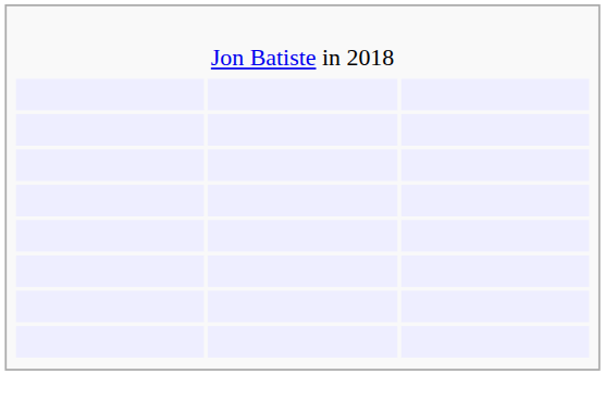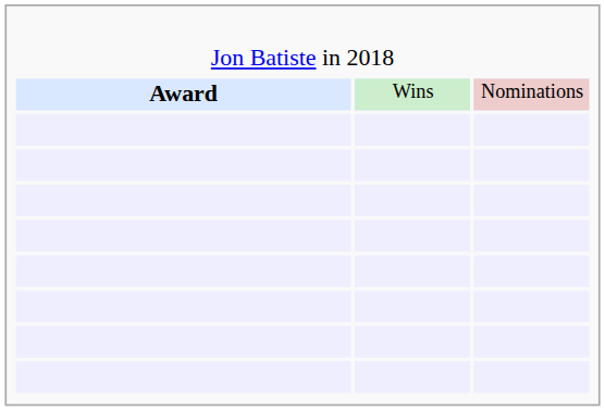+ row: Award | Wins | Nominations
